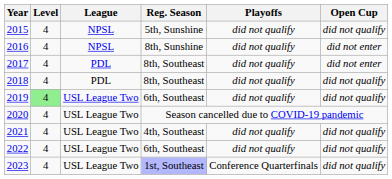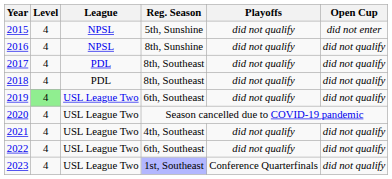2015 | Open Cup: did not qualify -> did not enter
2016 | Open Cup: did not enter -> did not qualify
2017 | Open Cup: did not enter -> did not qualify
